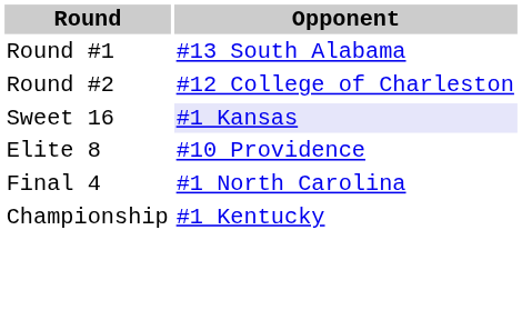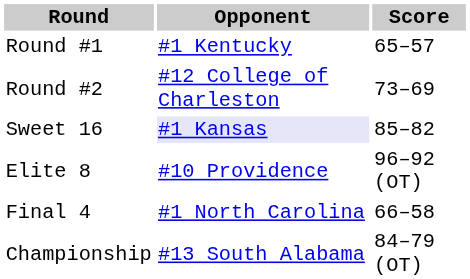+ column: Score | 65–57 | 73–69 | 85–82 | 96–92 (OT) | 66–58 | 84–79 (OT)
Round #1 | Opponent: #13 South Alabama -> #1 Kentucky
Championship | Opponent: #1 Kentucky -> #13 South Alabama
